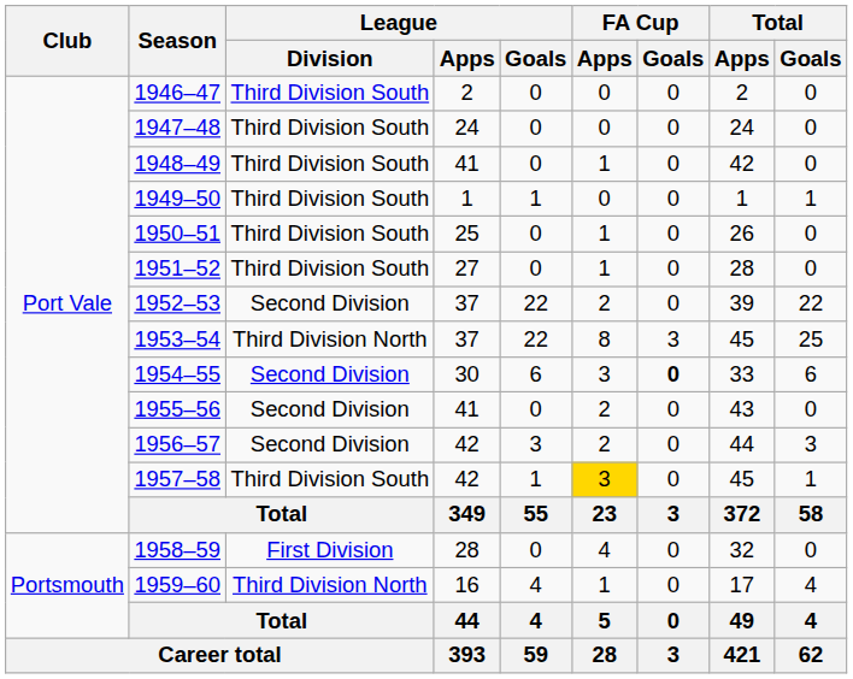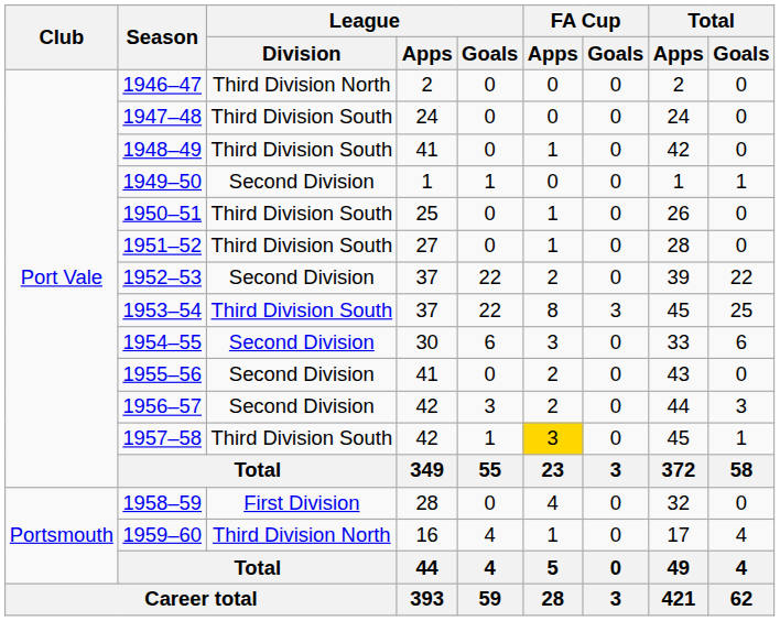1946–47 | League / Division: Third Division South -> Third Division North
1949–50 | League / Division: Third Division South -> Second Division
1953–54 | League / Division: Third Division North -> Third Division South
1954–55 | FA Cup / Goals: bold -> normal
